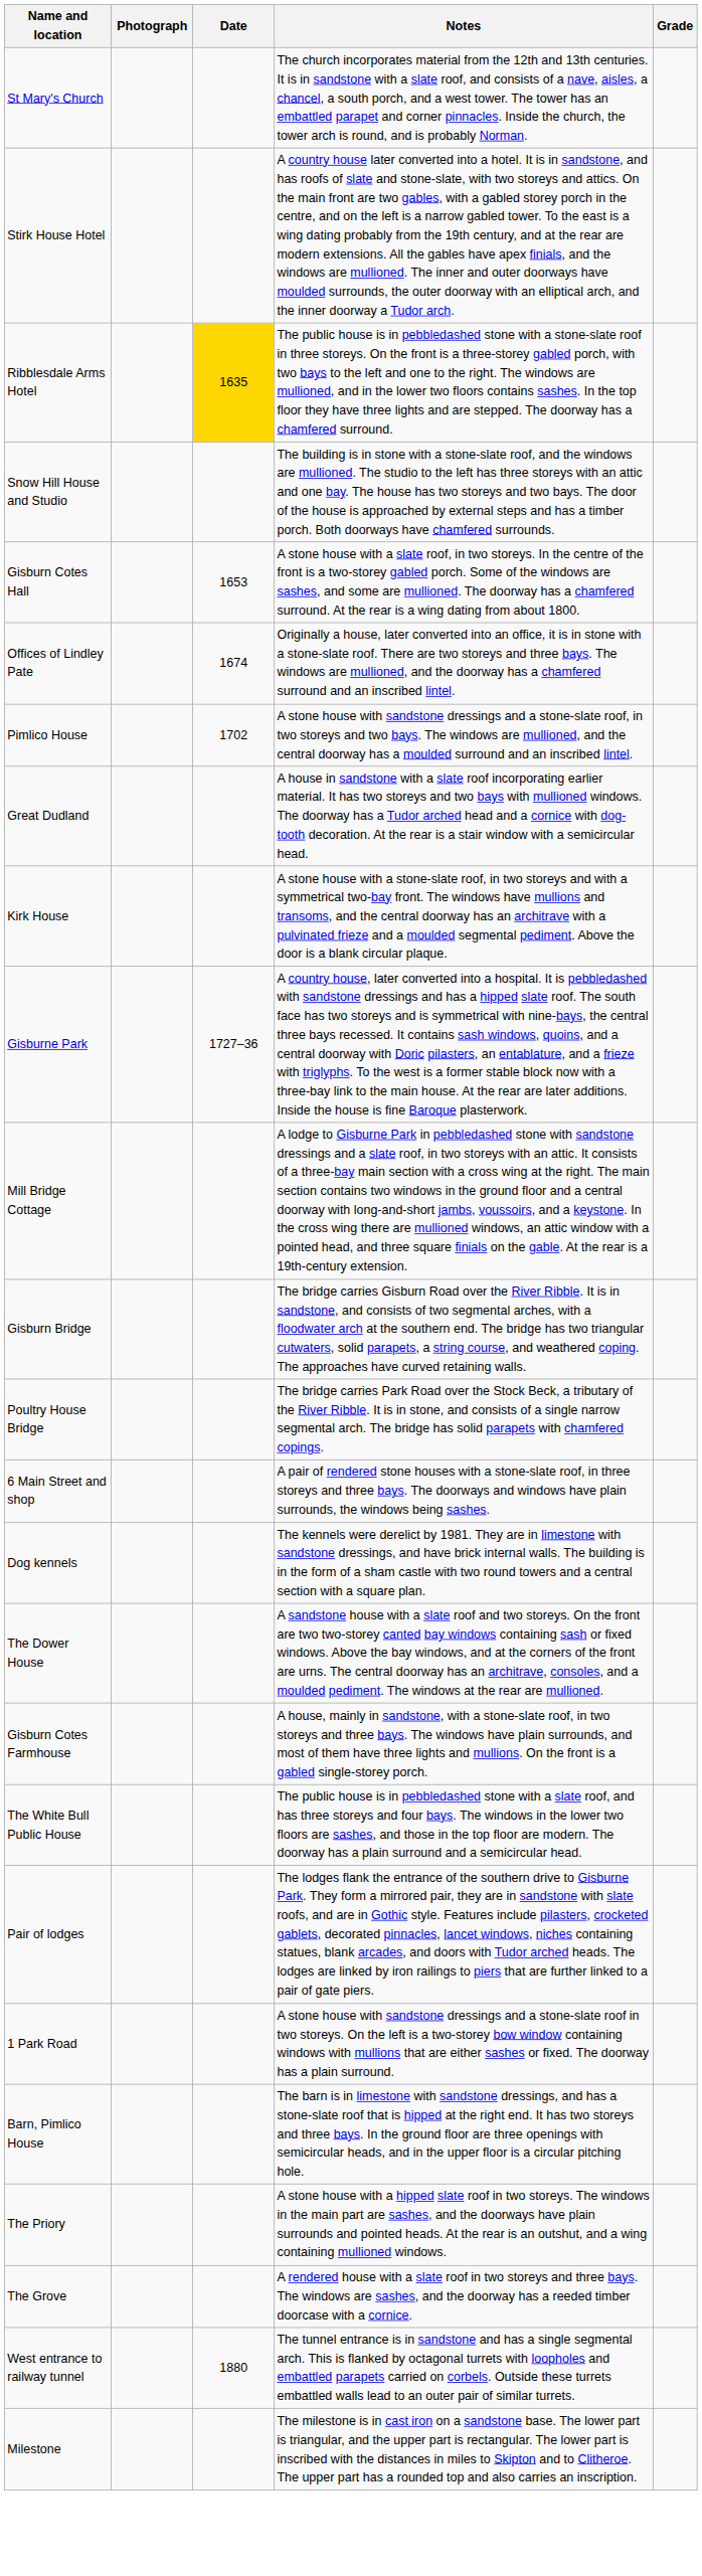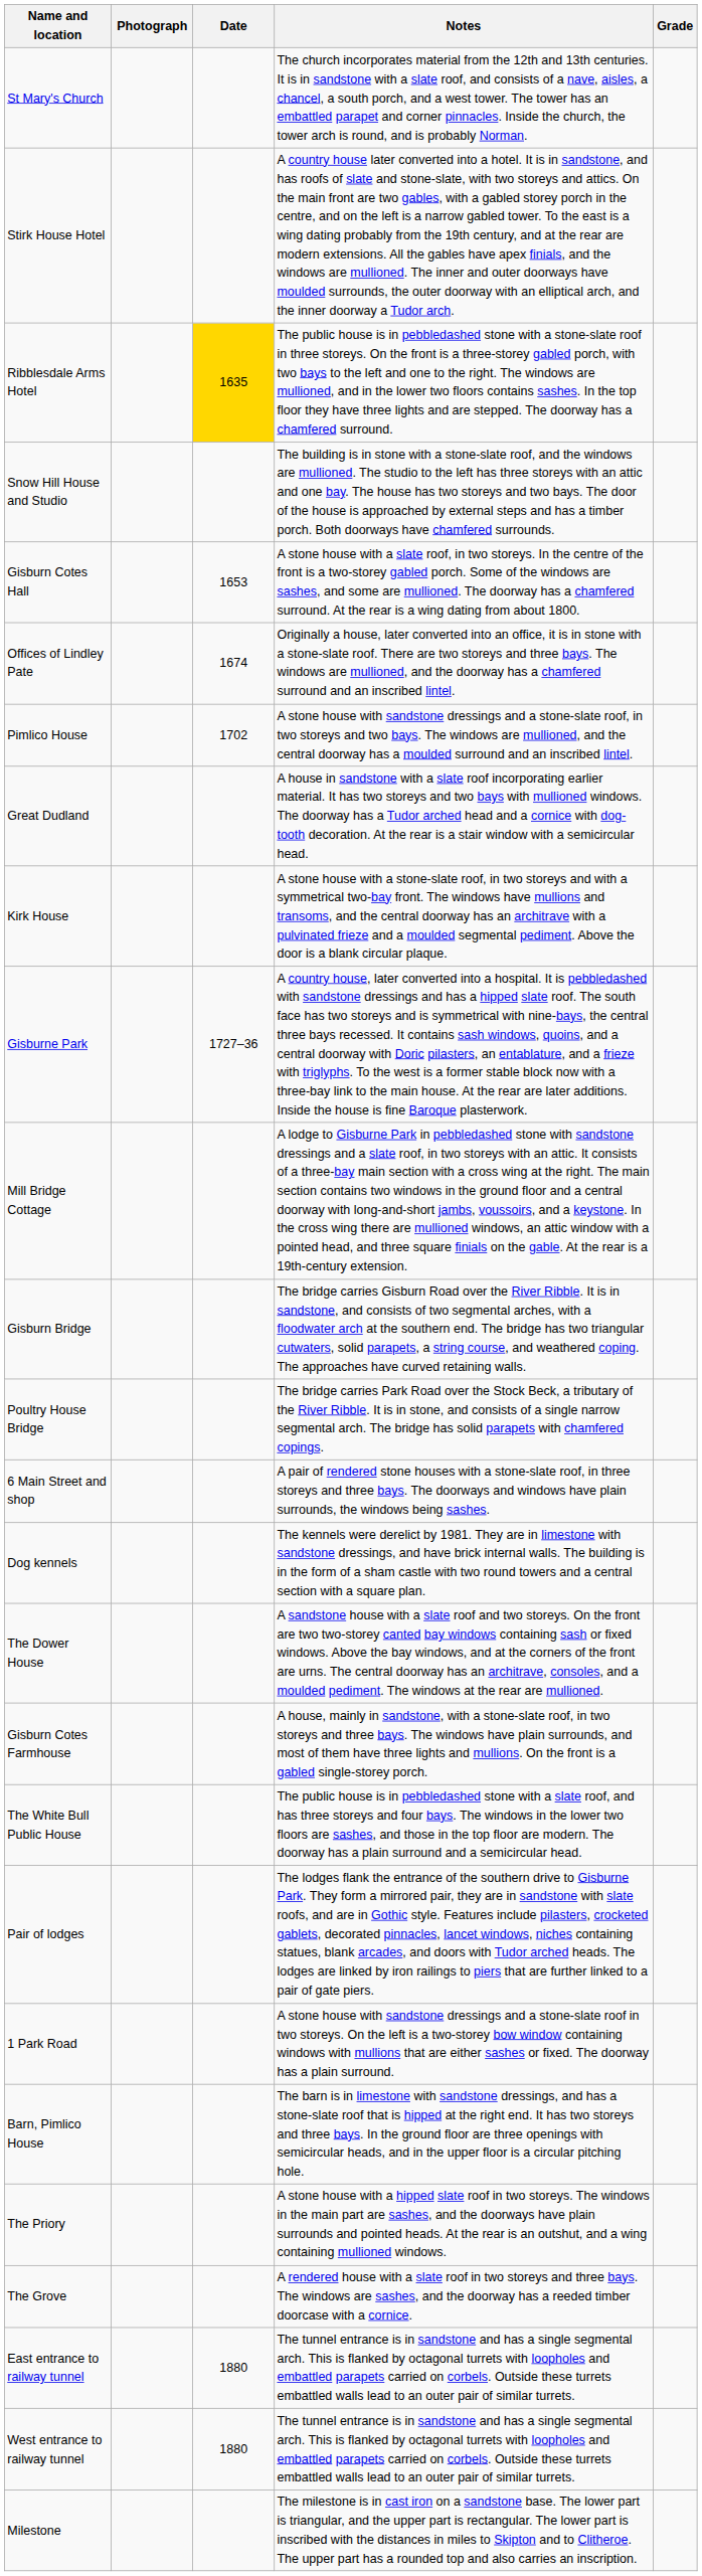+ row: East entrance to railway tunnel | 1880 | The tunnel entrance is in sandstone and has a single segmental arch. This is flanked by octagonal turrets with loopholes and embattled parapets carried on corbels. Outside these turrets embattled walls lead to an outer pair of similar turrets.
